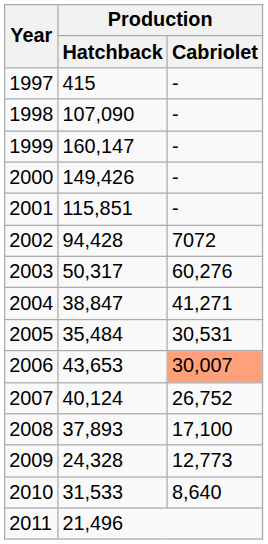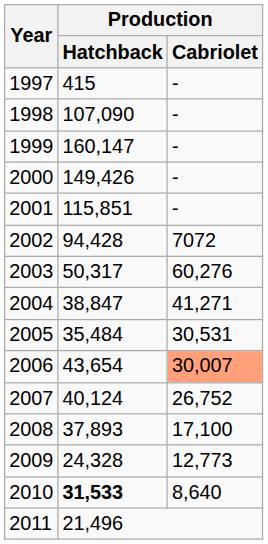2006 | Production / Hatchback: 43,653 -> 43,654
2010 | Production / Hatchback: normal -> bold
